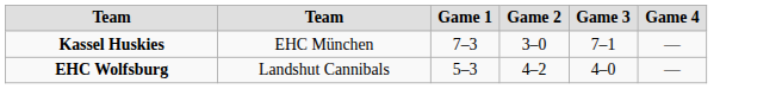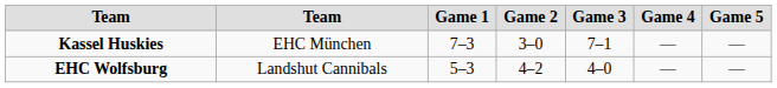+ column: Game 5 | — | —
